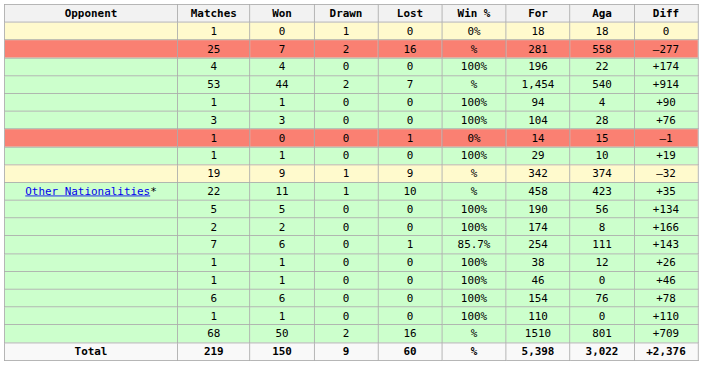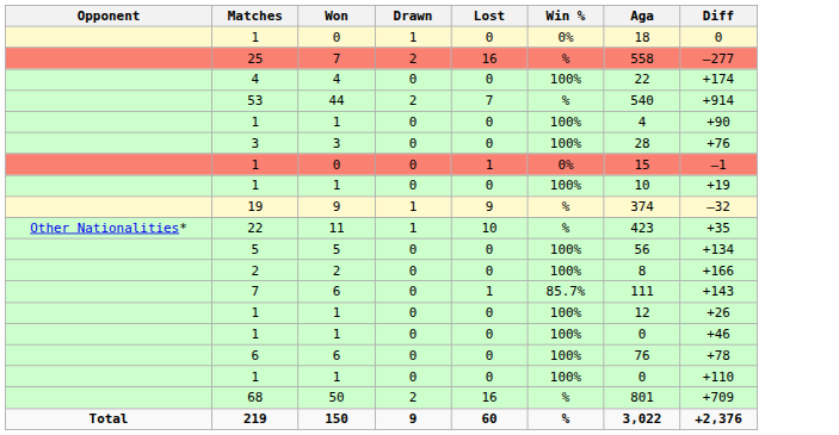- column: For | 18 | 281 | 196 | 1,454 | 94 | 104 | 14 | 29 | 342 | 458 | 190 | 174 | 254 | 38 | 46 | 154 | 110 | 1510 | 5,398
